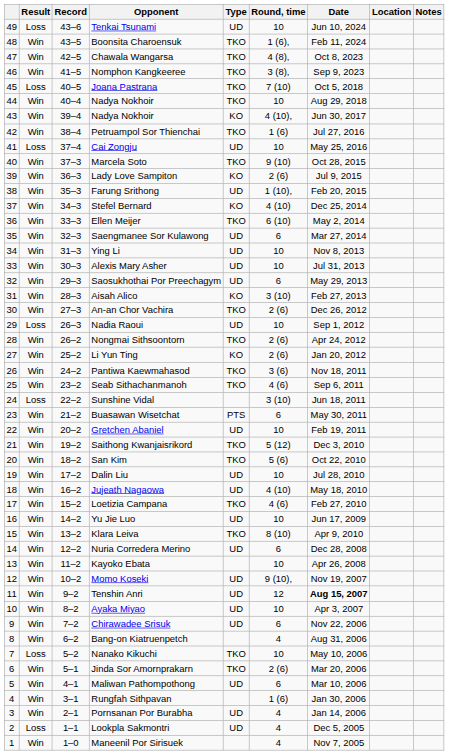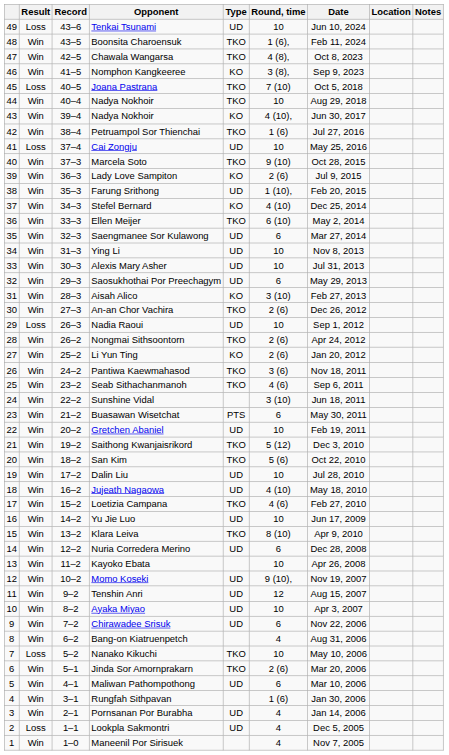Nomphon Kangkeeree | Type: TKO -> KO
Sunshine Vidal | Result: Loss -> Win
Tenshin Anri | Date: bold -> normal
